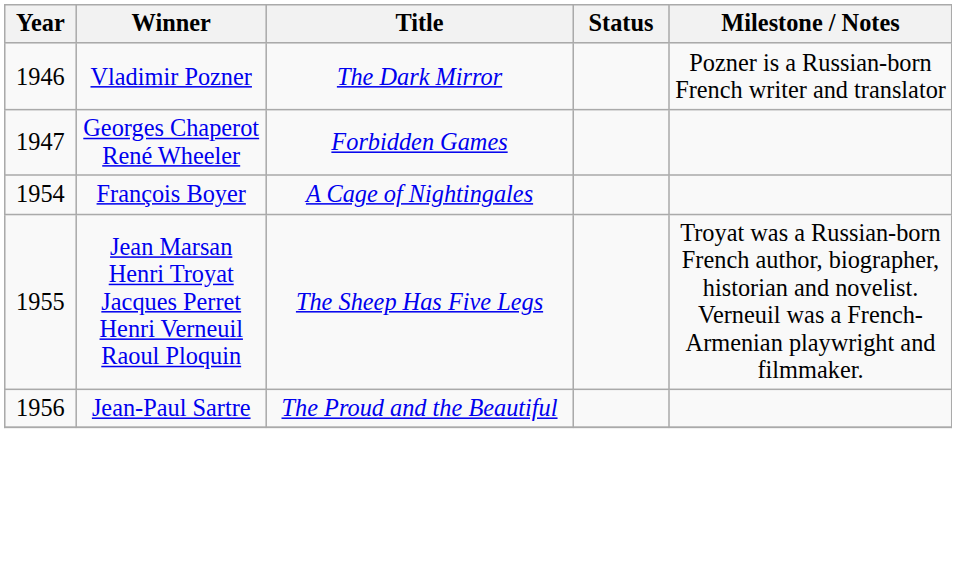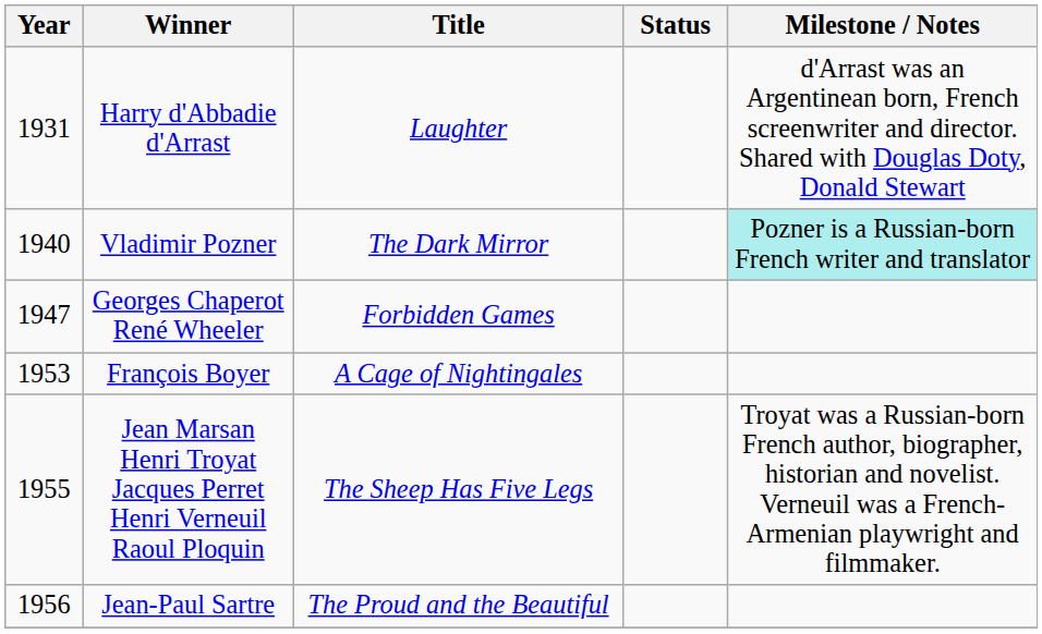+ row: 1931 | Harry d'Abbadie d'Arrast | Laughter | d'Arrast was an Argentinean born, French screenwriter and director. Shared with Douglas Doty, Donald Stewart
Vladimir Pozner | Year: 1946 -> 1940
Vladimir Pozner | Milestone / Notes: no background -> paleturquoise background
François Boyer | Year: 1954 -> 1953
